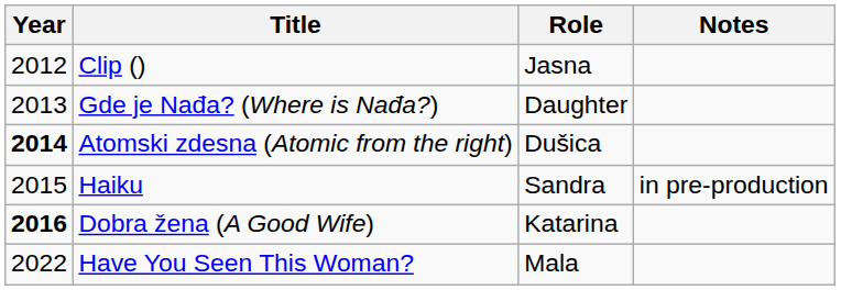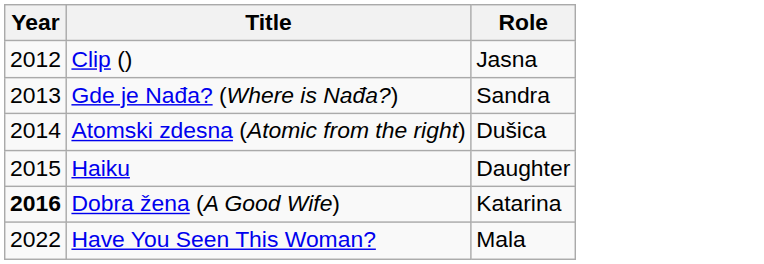- column: Notes | in pre-production
Gde je Nađa? (Where is Nađa?) | Role: Daughter -> Sandra
Atomski zdesna (Atomic from the right) | Year: bold -> normal
Haiku | Role: Sandra -> Daughter
